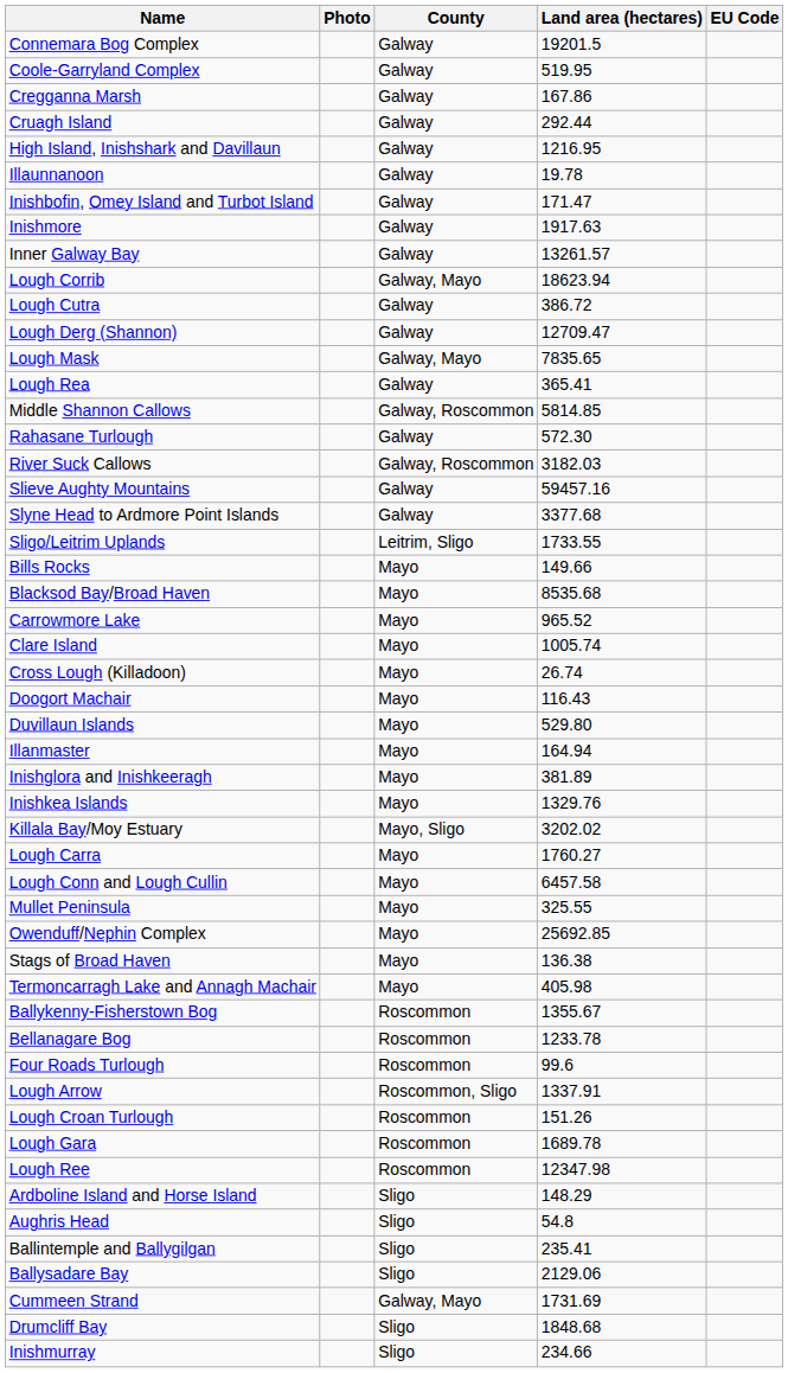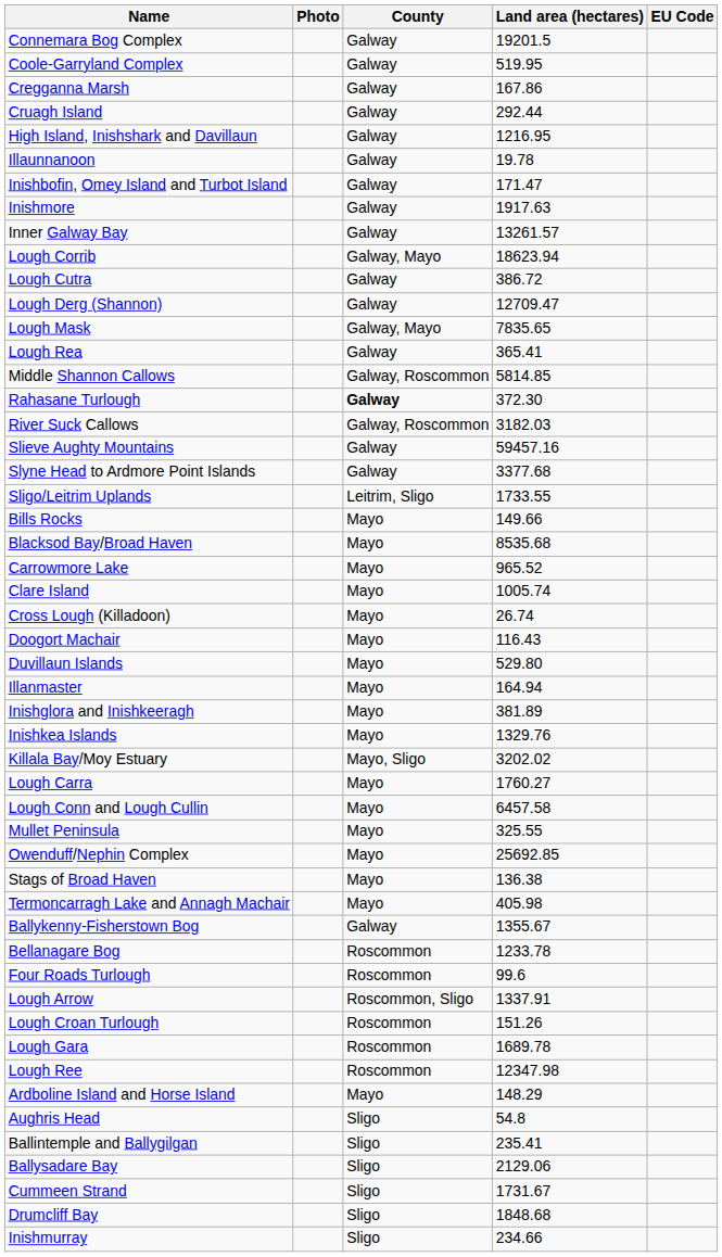Rahasane Turlough | County: normal -> bold
Rahasane Turlough | Land area (hectares): 572.30 -> 372.30
Ballykenny-Fisherstown Bog | County: Roscommon -> Galway
Ardboline Island and Horse Island | County: Sligo -> Mayo
Cummeen Strand | County: Galway, Mayo -> Sligo
Cummeen Strand | Land area (hectares): 1731.69 -> 1731.67
